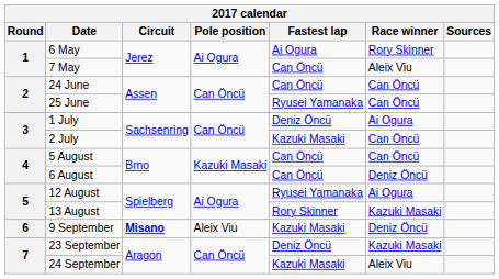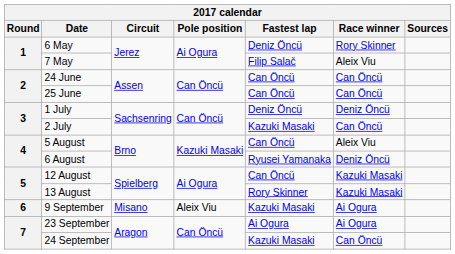6 May | Fastest lap: Ai Ogura -> Deniz Öncü
7 May | Fastest lap: Can Öncü -> Filip Salač
25 June | Fastest lap: Ryusei Yamanaka -> Can Öncü
1 July | Race winner: Ai Ogura -> Deniz Öncü
5 August | Race winner: Can Öncü -> Aleix Viu
6 August | Fastest lap: Can Öncü -> Ryusei Yamanaka
12 August | Fastest lap: Ryusei Yamanaka -> Can Öncü
12 August | Race winner: Ai Ogura -> Kazuki Masaki
9 September | Circuit: bold -> normal
9 September | Race winner: Deniz Öncü -> Ai Ogura
23 September | Fastest lap: Deniz Öncü -> Ai Ogura
23 September | Race winner: Kazuki Masaki -> Ai Ogura
24 September | Race winner: Aleix Viu -> Can Öncü
